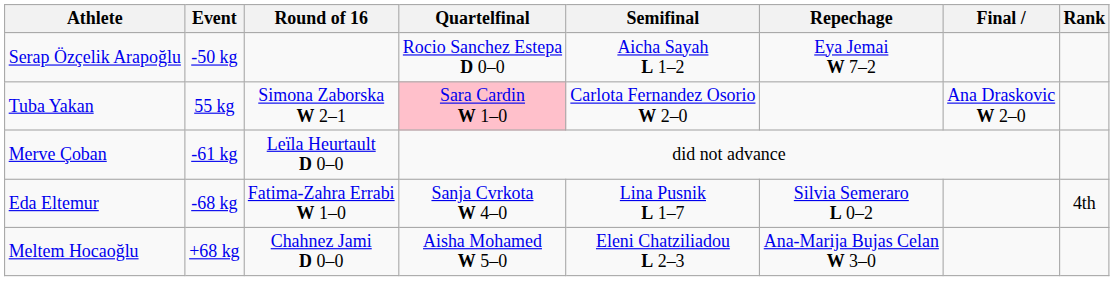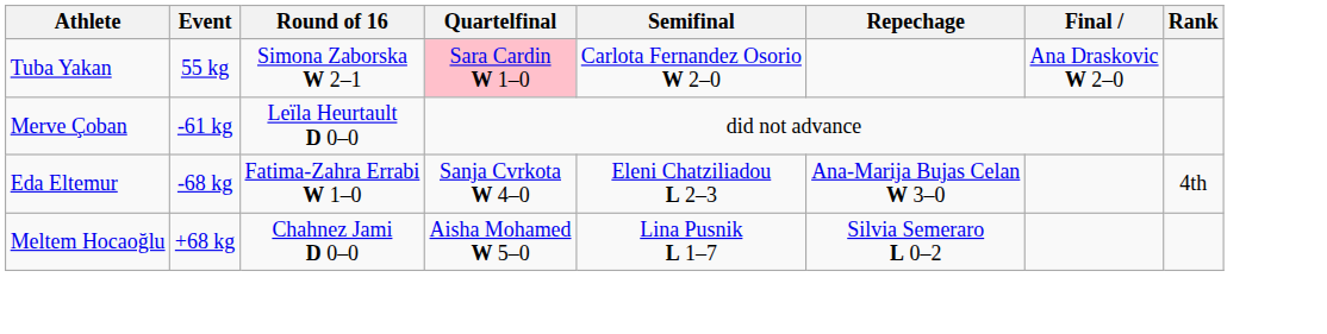- row: Serap Özçelik Arapoğlu | -50 kg | Rocio Sanchez Estepa D 0–0 | Aicha Sayah L 1–2 | Eya Jemai W 7–2
Eda Eltemur | Semifinal: Lina Pusnik L 1–7 -> Eleni Chatziliadou L 2–3
Eda Eltemur | Repechage: Silvia Semeraro L 0–2 -> Ana-Marija Bujas Celan W 3–0
Meltem Hocaoğlu | Semifinal: Eleni Chatziliadou L 2–3 -> Lina Pusnik L 1–7
Meltem Hocaoğlu | Repechage: Ana-Marija Bujas Celan W 3–0 -> Silvia Semeraro L 0–2
